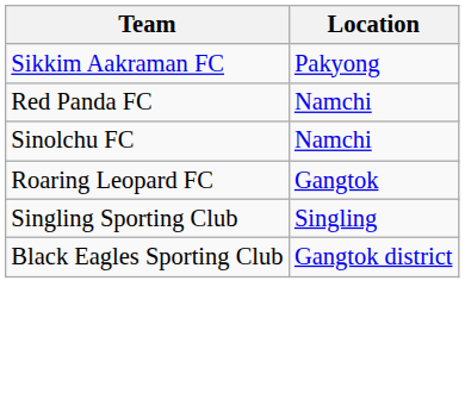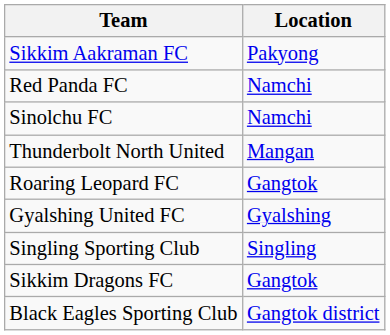+ row: Thunderbolt North United | Mangan
+ row: Gyalshing United FC | Gyalshing
+ row: Sikkim Dragons FC | Gangtok
